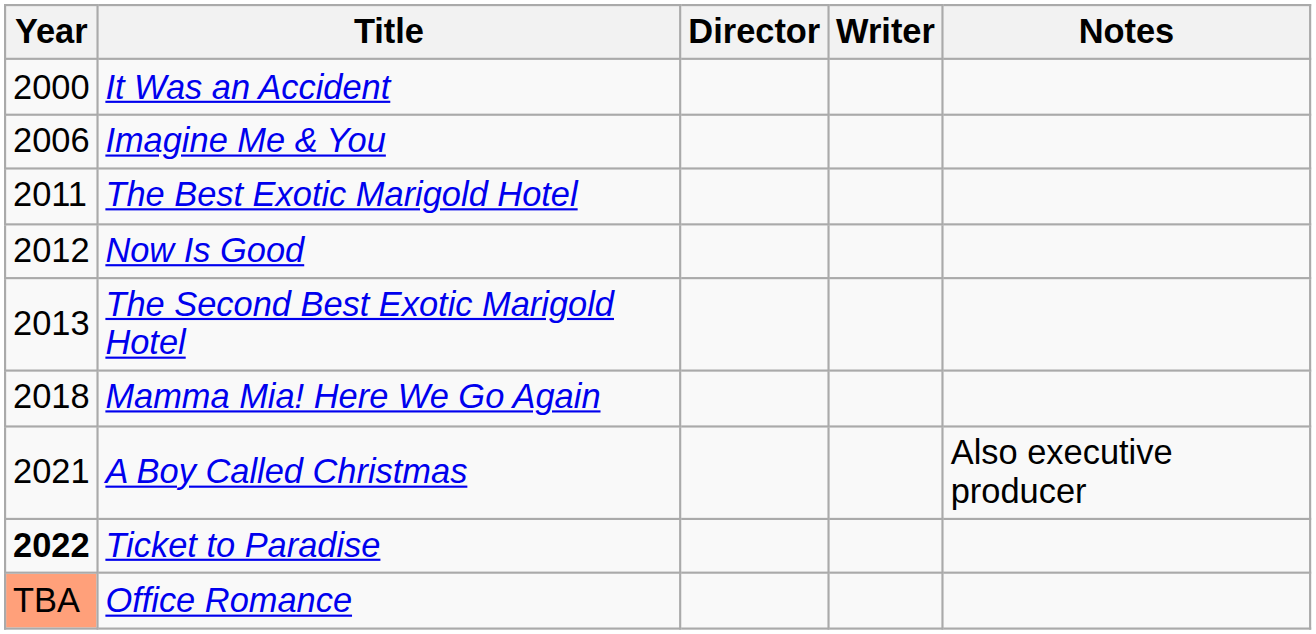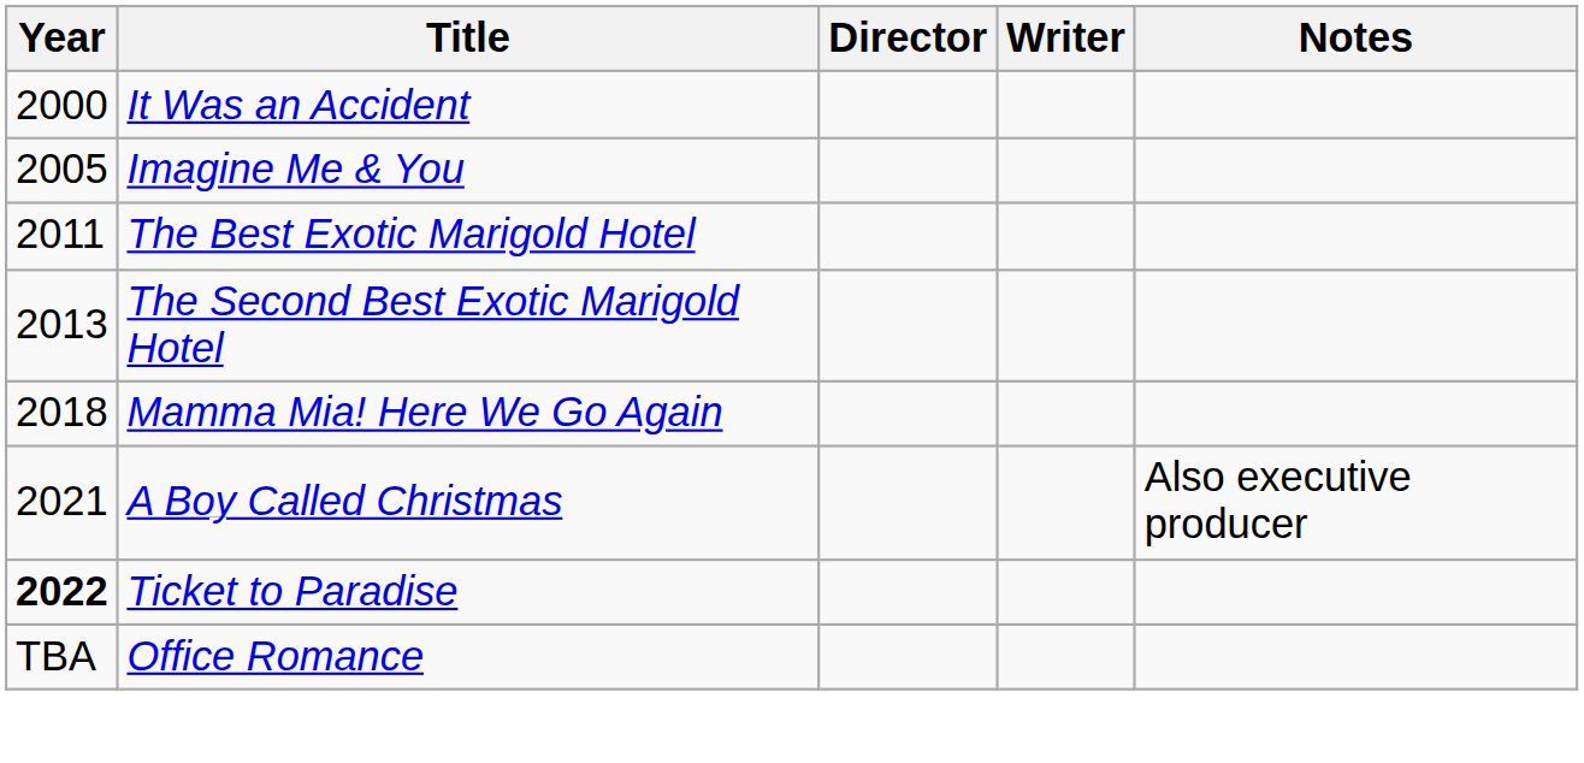Imagine Me & You | Year: 2006 -> 2005
- row: 2012 | Now Is Good
Office Romance | Year: lightsalmon background -> no background
